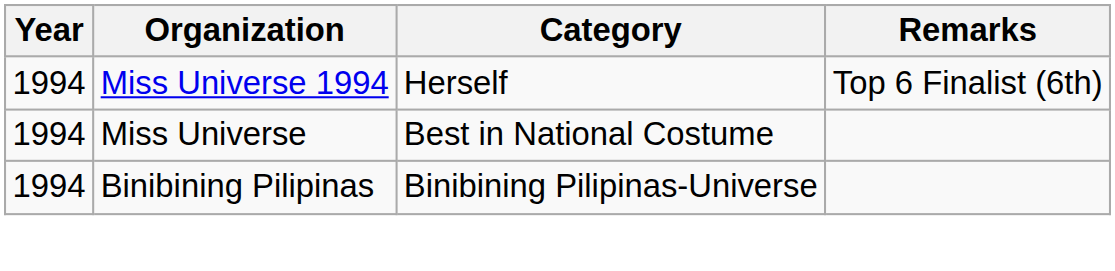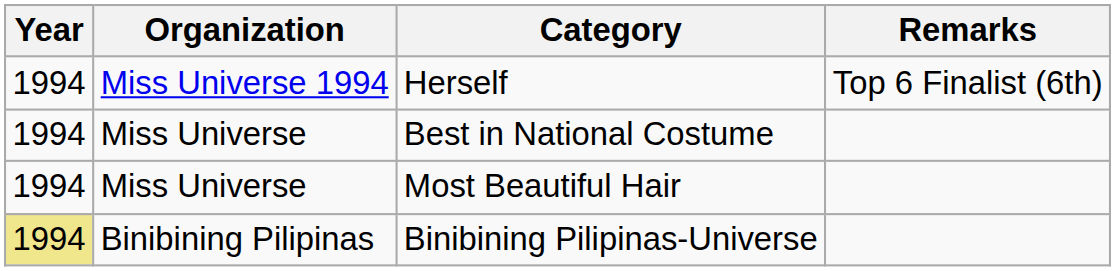+ row: 1994 | Miss Universe | Most Beautiful Hair
Binibining Pilipinas-Universe | Year: no background -> khaki background
